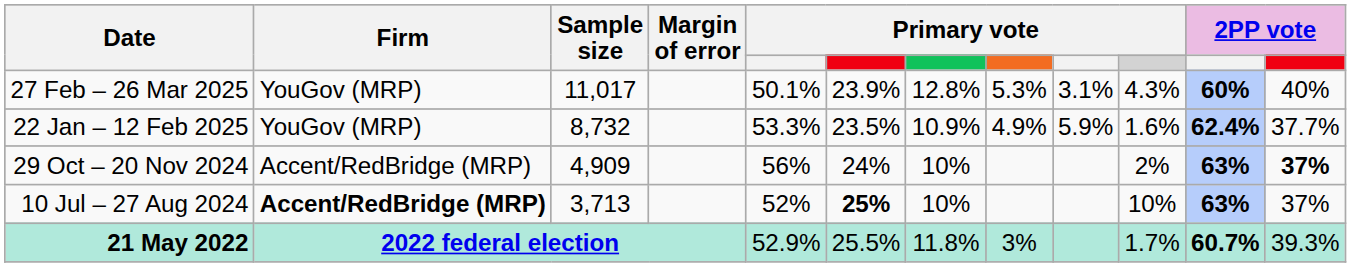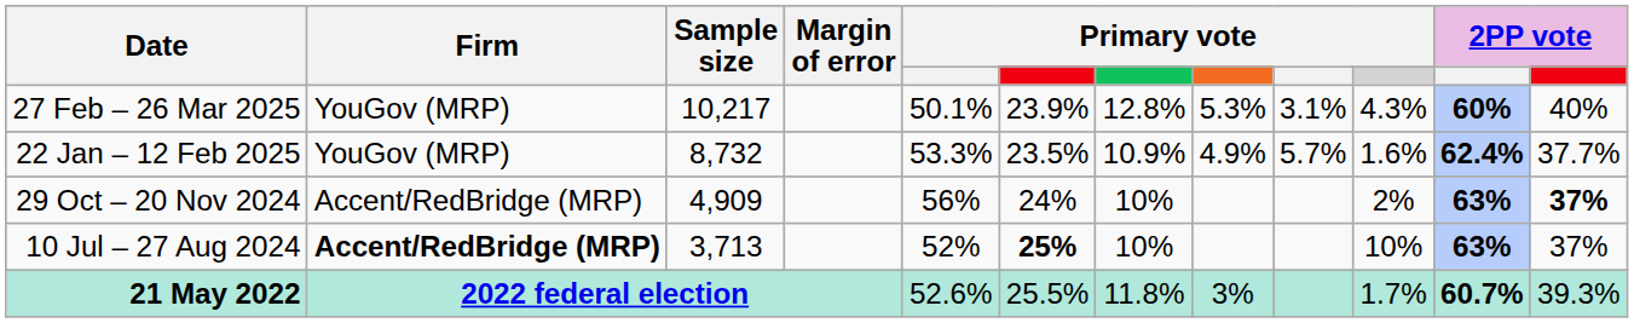27 Feb – 26 Mar 2025 | Sample size: 11,017 -> 10,217
22 Jan – 12 Feb 2025 | column 9: 5.9% -> 5.7%
21 May 2022 | column 5: 52.9% -> 52.6%
